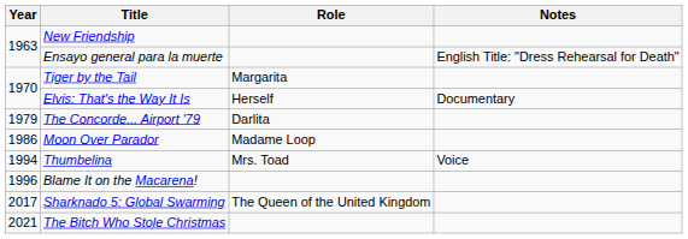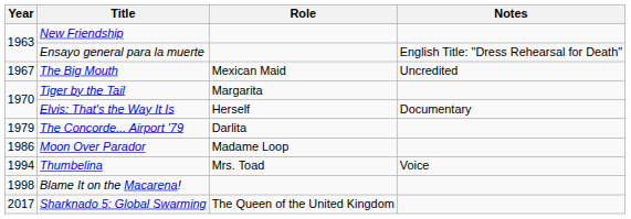+ row: 1967 | The Big Mouth | Mexican Maid | Uncredited
Blame It on the Macarena! | Year: 1996 -> 1998
- row: 2021 | The Bitch Who Stole Christmas
